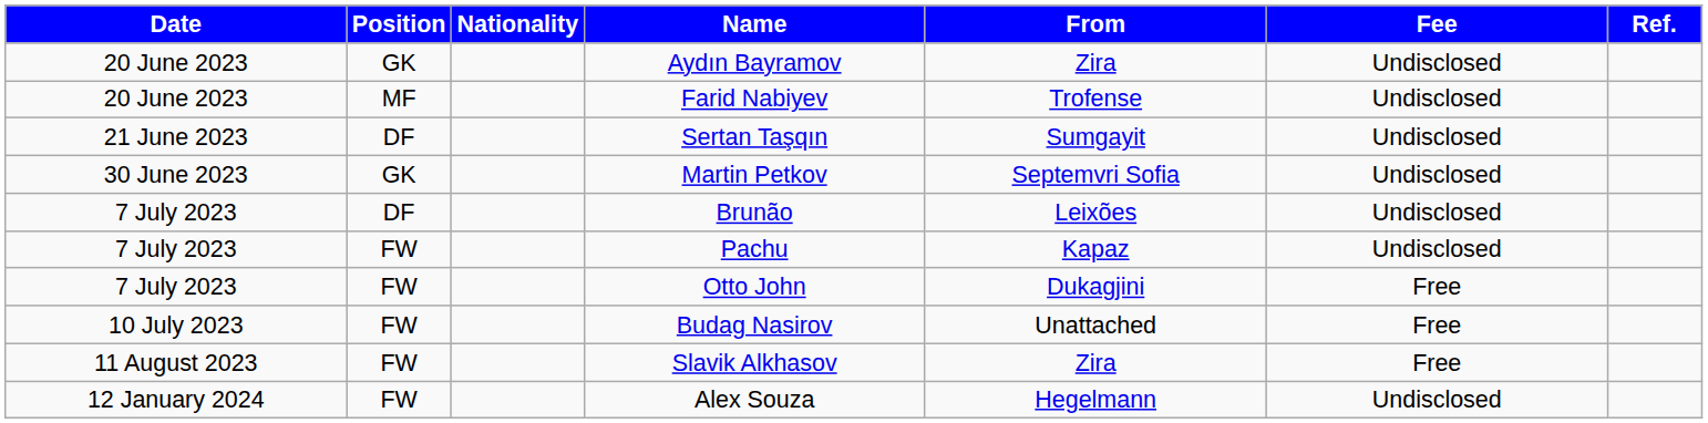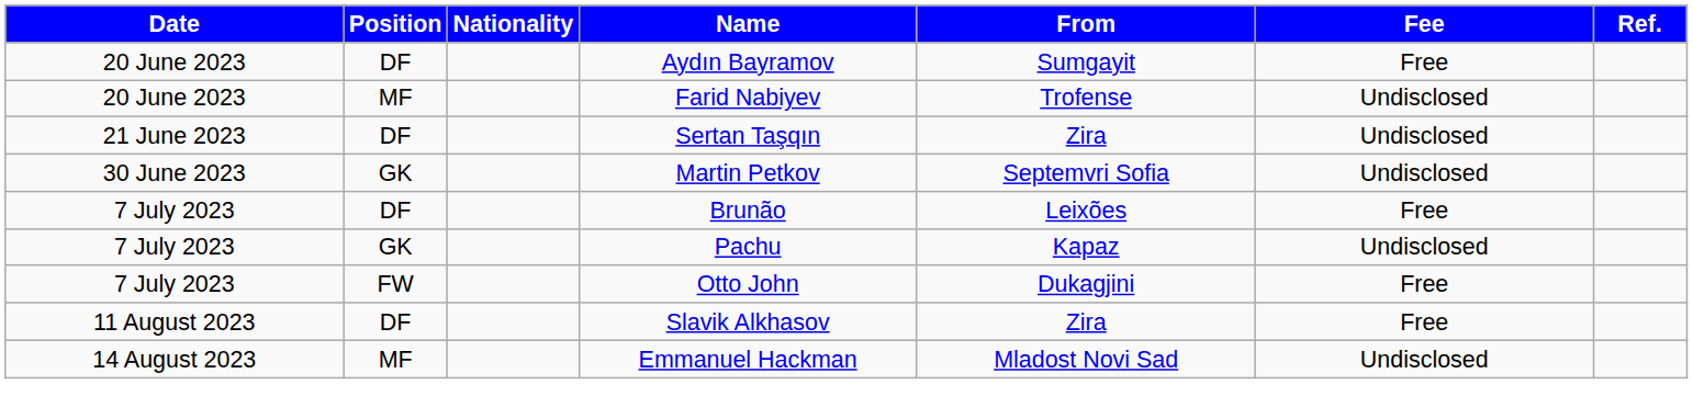Aydın Bayramov | Position: GK -> DF
Aydın Bayramov | From: Zira -> Sumgayit
Aydın Bayramov | Fee: Undisclosed -> Free
Sertan Taşqın | From: Sumgayit -> Zira
Brunão | Fee: Undisclosed -> Free
Pachu | Position: FW -> GK
- row: 10 July 2023 | FW | Budag Nasirov | Unattached | Free
Slavik Alkhasov | Position: FW -> DF
+ row: 14 August 2023 | MF | Emmanuel Hackman | Mladost Novi Sad | Undisclosed
- row: 12 January 2024 | FW | Alex Souza | Hegelmann | Undisclosed
